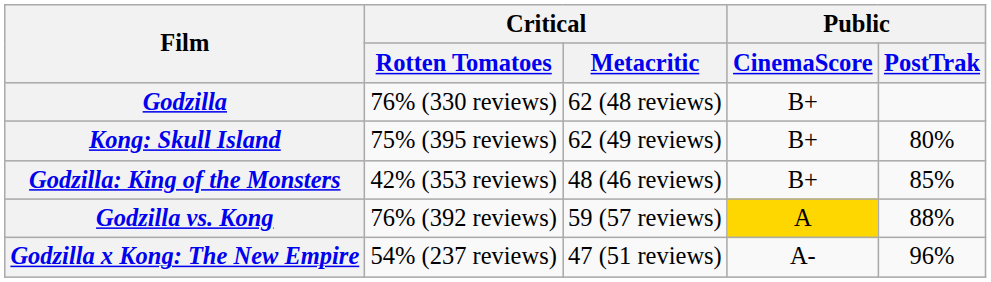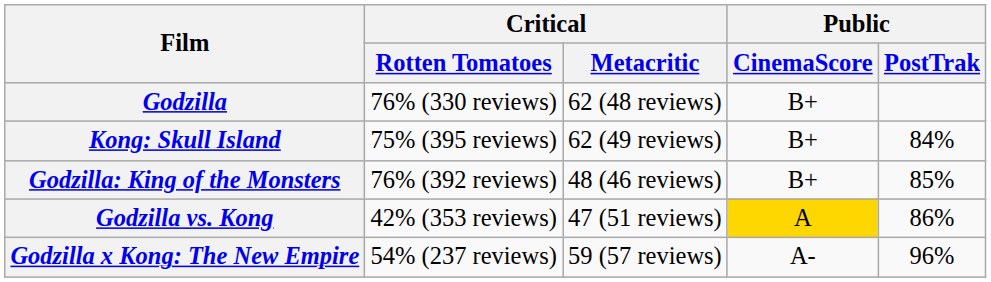Kong: Skull Island | Public / PostTrak: 80% -> 84%
Godzilla: King of the Monsters | Critical / Rotten Tomatoes: 42% (353 reviews) -> 76% (392 reviews)
Godzilla vs. Kong | Critical / Rotten Tomatoes: 76% (392 reviews) -> 42% (353 reviews)
Godzilla vs. Kong | Critical / Metacritic: 59 (57 reviews) -> 47 (51 reviews)
Godzilla vs. Kong | Public / PostTrak: 88% -> 86%
Godzilla x Kong: The New Empire | Critical / Metacritic: 47 (51 reviews) -> 59 (57 reviews)
